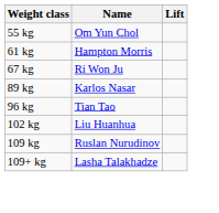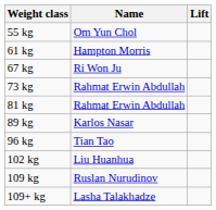+ row: 73 kg | Rahmat Erwin Abdullah
+ row: 81 kg | Rahmat Erwin Abdullah
